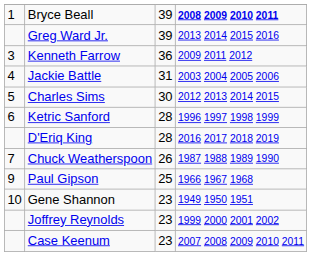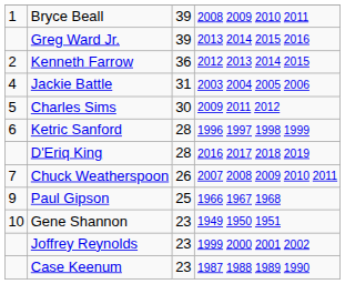Bryce Beall | column 4: bold -> normal
Kenneth Farrow | column 1: 3 -> 2
Kenneth Farrow | column 4: 2009 2011 2012 -> 2012 2013 2014 2015
Charles Sims | column 4: 2012 2013 2014 2015 -> 2009 2011 2012
Chuck Weatherspoon | column 4: 1987 1988 1989 1990 -> 2007 2008 2009 2010 2011
Case Keenum | column 4: 2007 2008 2009 2010 2011 -> 1987 1988 1989 1990
